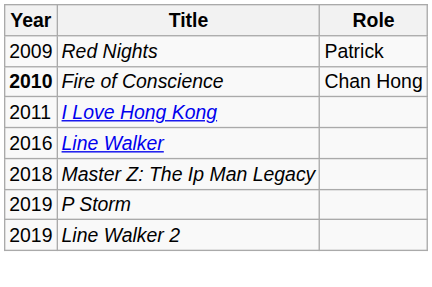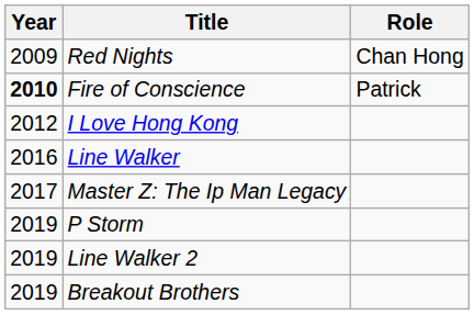Red Nights | Role: Patrick -> Chan Hong
Fire of Conscience | Role: Chan Hong -> Patrick
I Love Hong Kong | Year: 2011 -> 2012
Master Z: The Ip Man Legacy | Year: 2018 -> 2017
+ row: 2019 | Breakout Brothers
